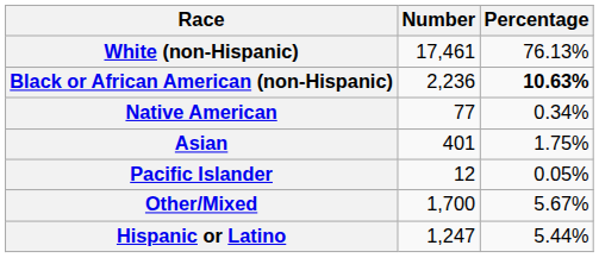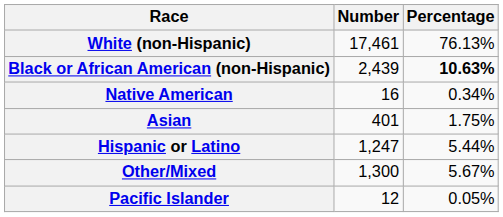Black or African American (non-Hispanic) | Number: 2,236 -> 2,439
Native American | Number: 77 -> 16
rows swapped: Pacific Islander <-> Hispanic or Latino
Other/Mixed | Number: 1,700 -> 1,300
